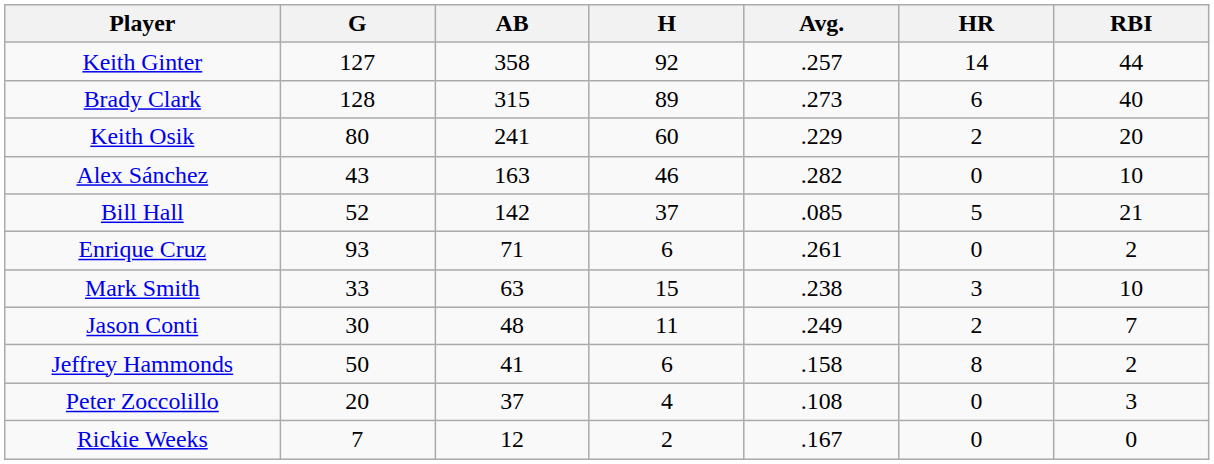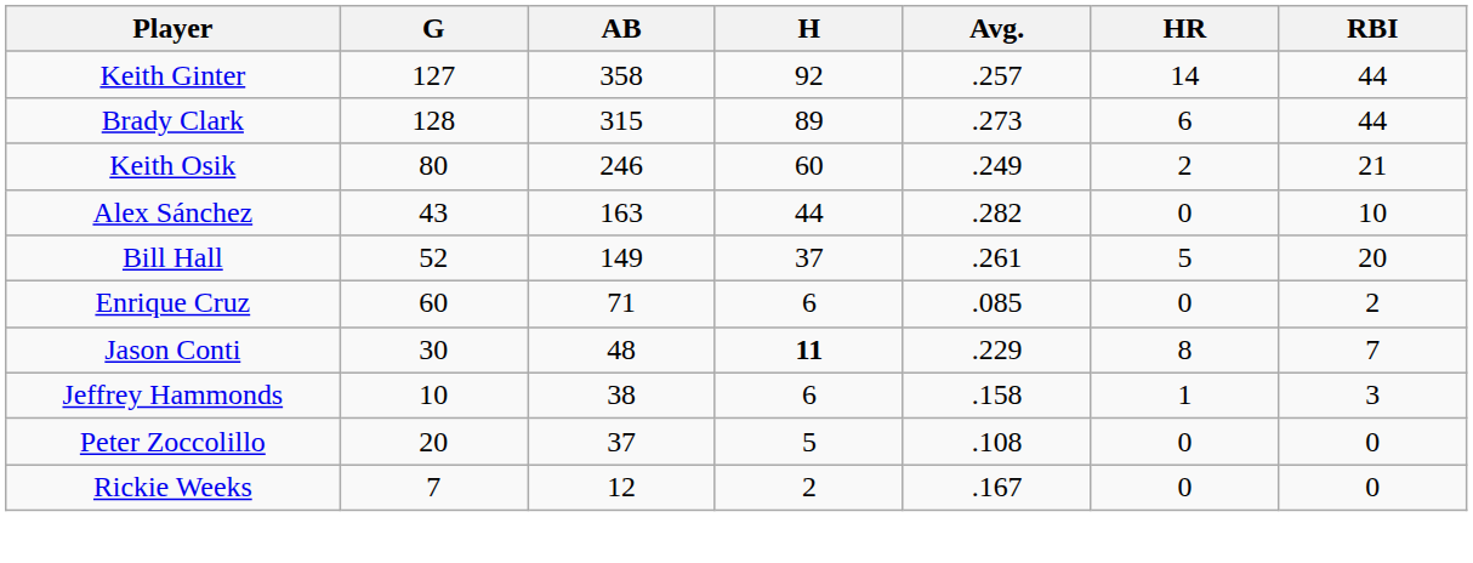Brady Clark | RBI: 40 -> 44
Keith Osik | AB: 241 -> 246
Keith Osik | Avg.: .229 -> .249
Keith Osik | RBI: 20 -> 21
Alex Sánchez | H: 46 -> 44
Bill Hall | AB: 142 -> 149
Bill Hall | Avg.: .085 -> .261
Bill Hall | RBI: 21 -> 20
Enrique Cruz | G: 93 -> 60
Enrique Cruz | Avg.: .261 -> .085
- row: Mark Smith | 33 | 63 | 15 | .238 | 3 | 10
Jason Conti | H: normal -> bold
Jason Conti | Avg.: .249 -> .229
Jason Conti | HR: 2 -> 8
Jeffrey Hammonds | G: 50 -> 10
Jeffrey Hammonds | AB: 41 -> 38
Jeffrey Hammonds | HR: 8 -> 1
Jeffrey Hammonds | RBI: 2 -> 3
Peter Zoccolillo | H: 4 -> 5
Peter Zoccolillo | RBI: 3 -> 0
